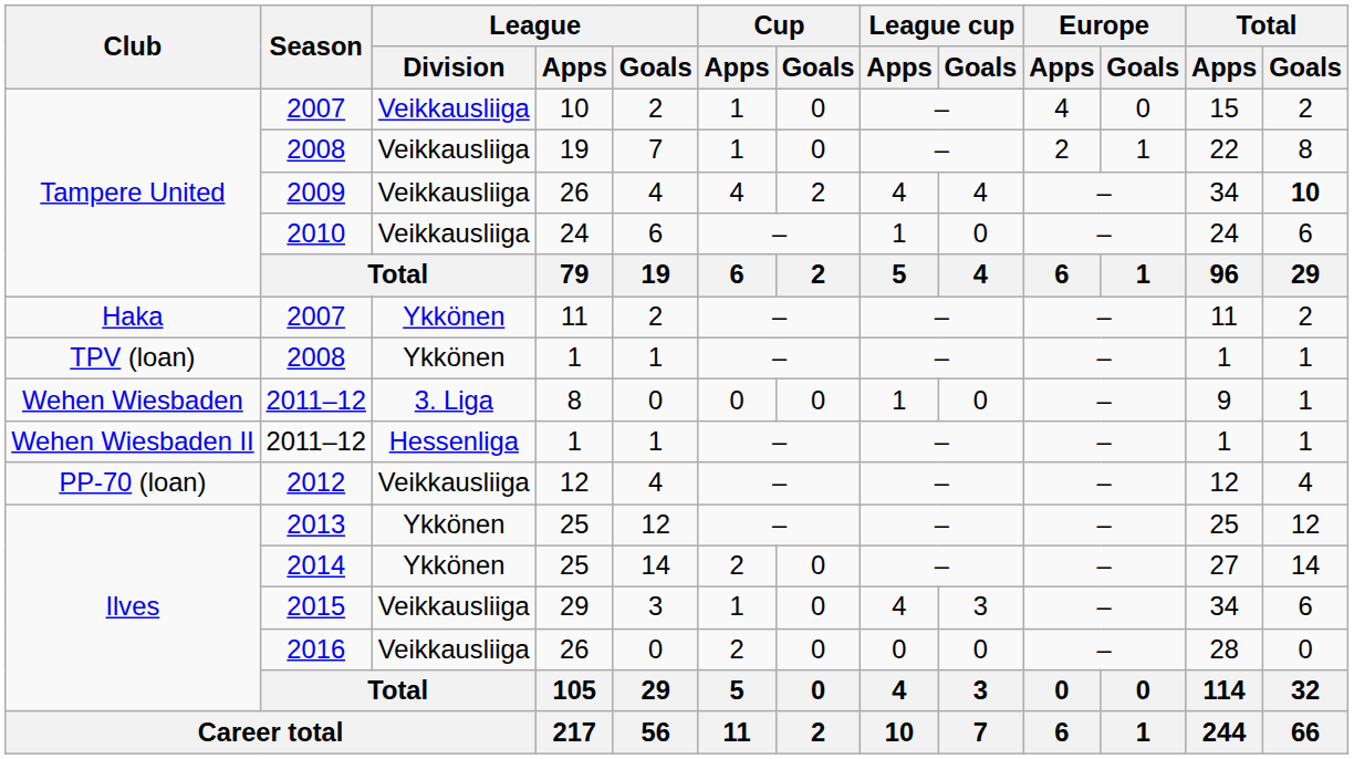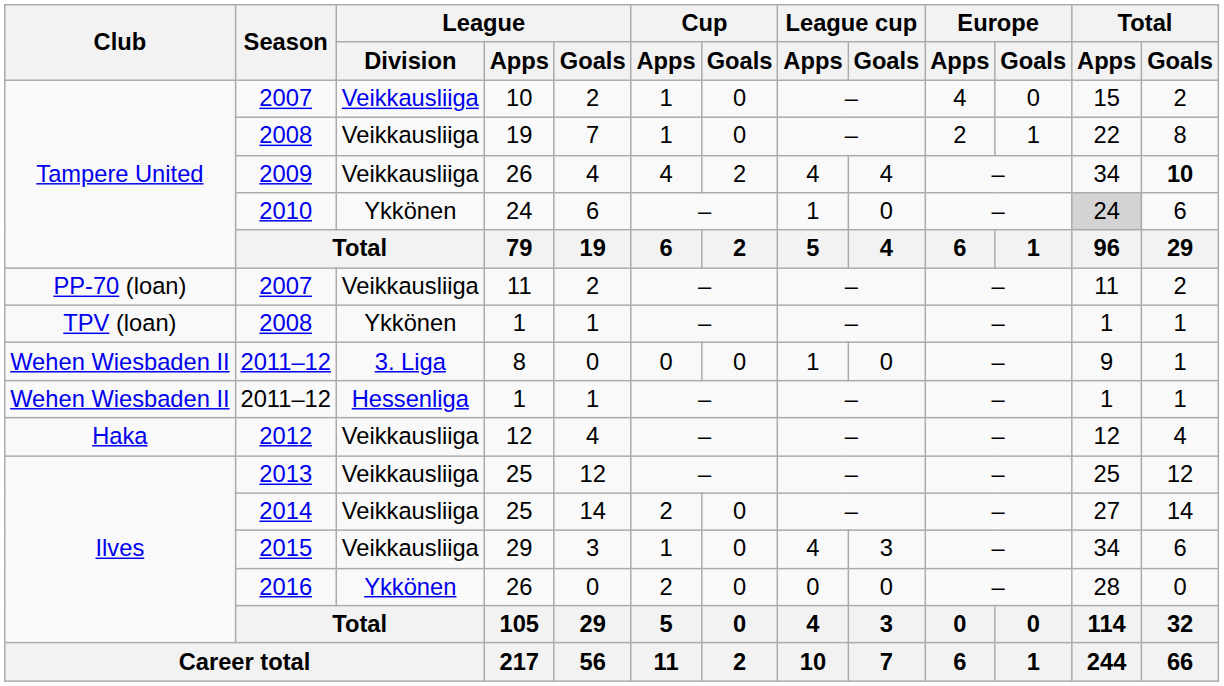2010 | League / Division: Veikkausliiga -> Ykkönen
2010 | Total / Apps: no background -> lightgrey background
2007 / 11 | Club: Haka -> PP-70 (loan)
2007 / 11 | League / Division: Ykkönen -> Veikkausliiga
2011–12 / 8 | Club: Wehen Wiesbaden -> Wehen Wiesbaden II
2012 | Club: PP-70 (loan) -> Haka
2013 | League / Division: Ykkönen -> Veikkausliiga
2014 | League / Division: Ykkönen -> Veikkausliiga
2016 | League / Division: Veikkausliiga -> Ykkönen
